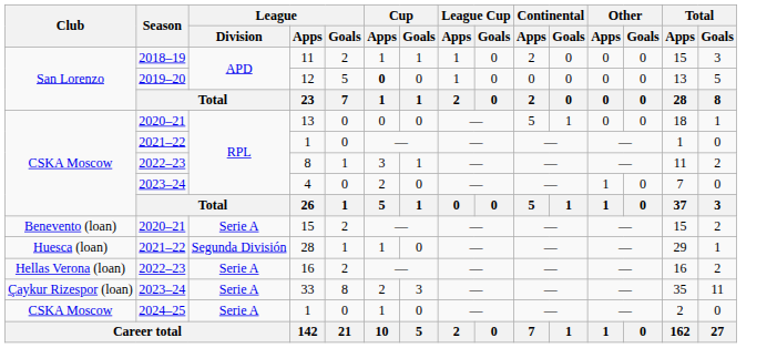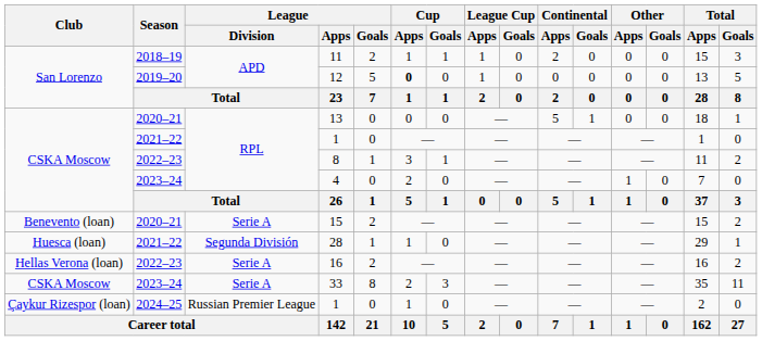33 | Club: Çaykur Rizespor (loan) -> CSKA Moscow
2024–25 / 1 | Club: CSKA Moscow -> Çaykur Rizespor (loan)
2024–25 / 1 | League / Division: Serie A -> Russian Premier League
